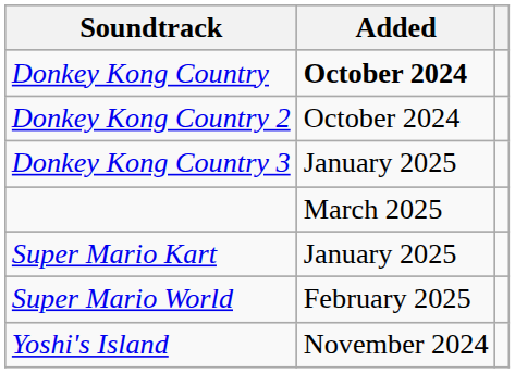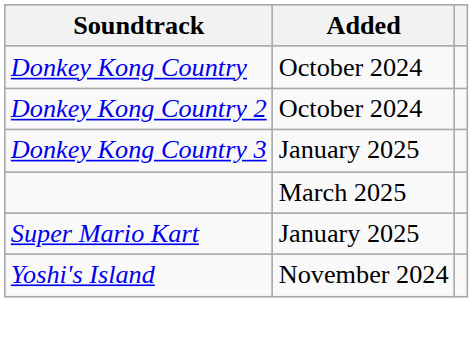Donkey Kong Country | Added: bold -> normal
- row: Super Mario World | February 2025
